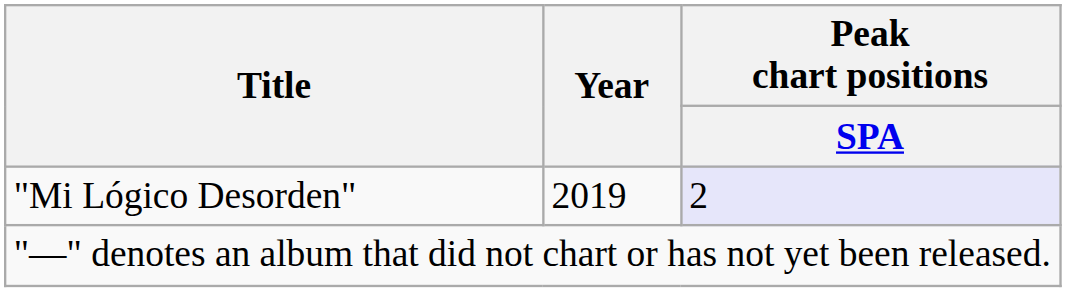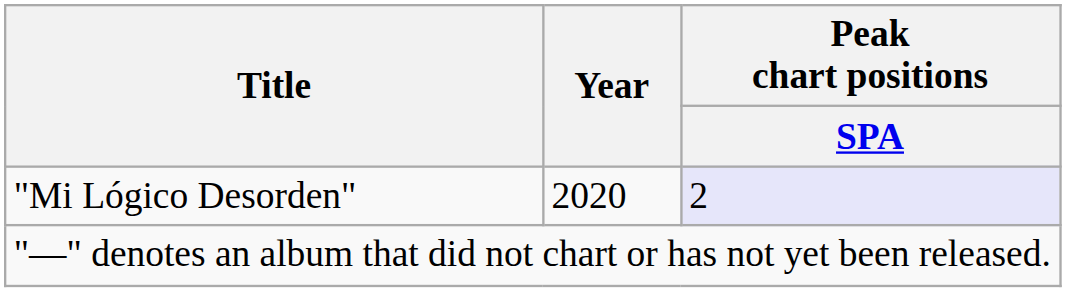"Mi Lógico Desorden" | Year: 2019 -> 2020
